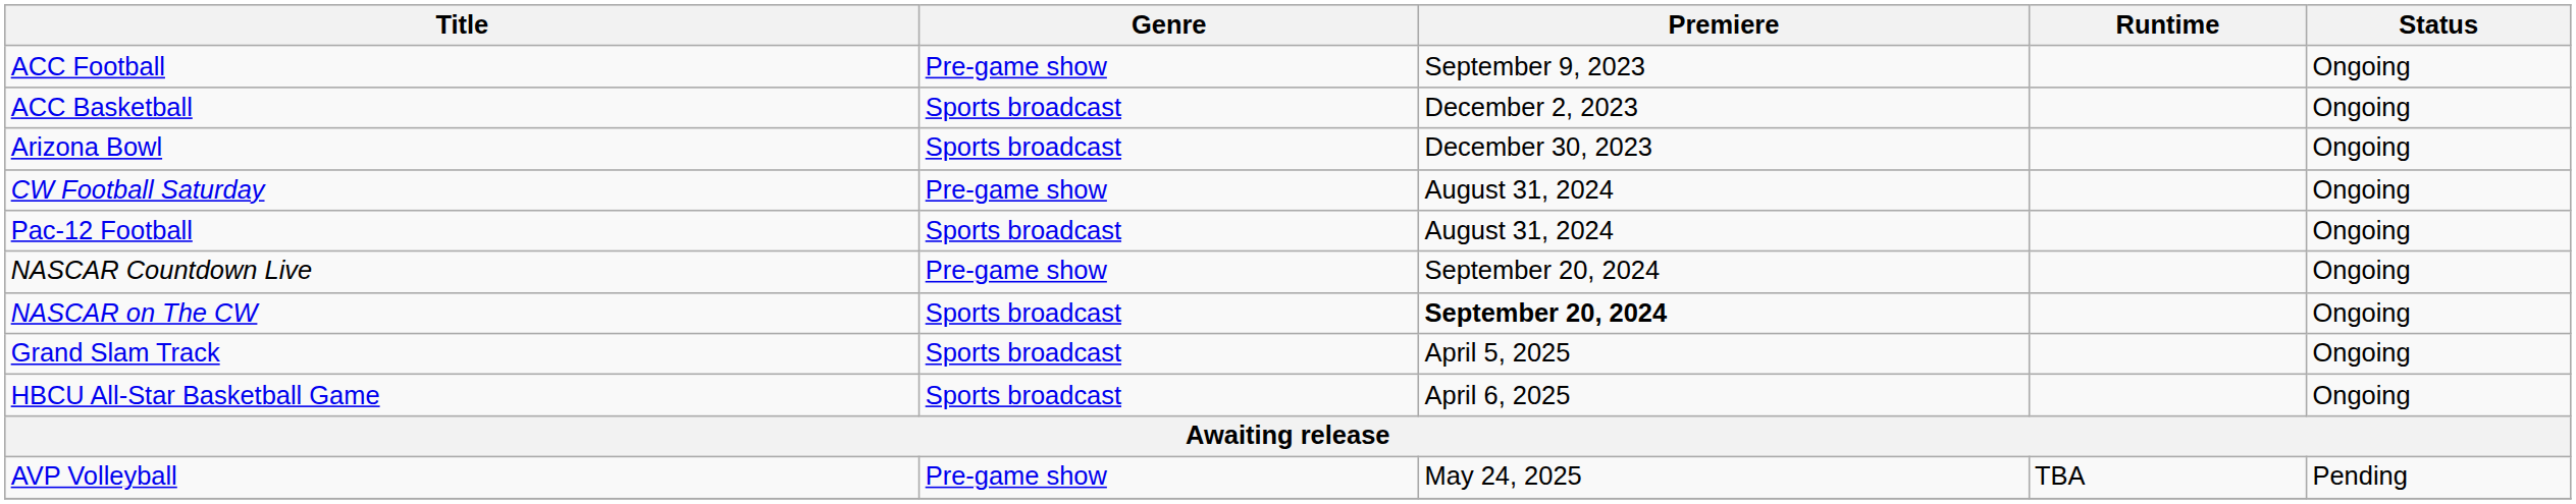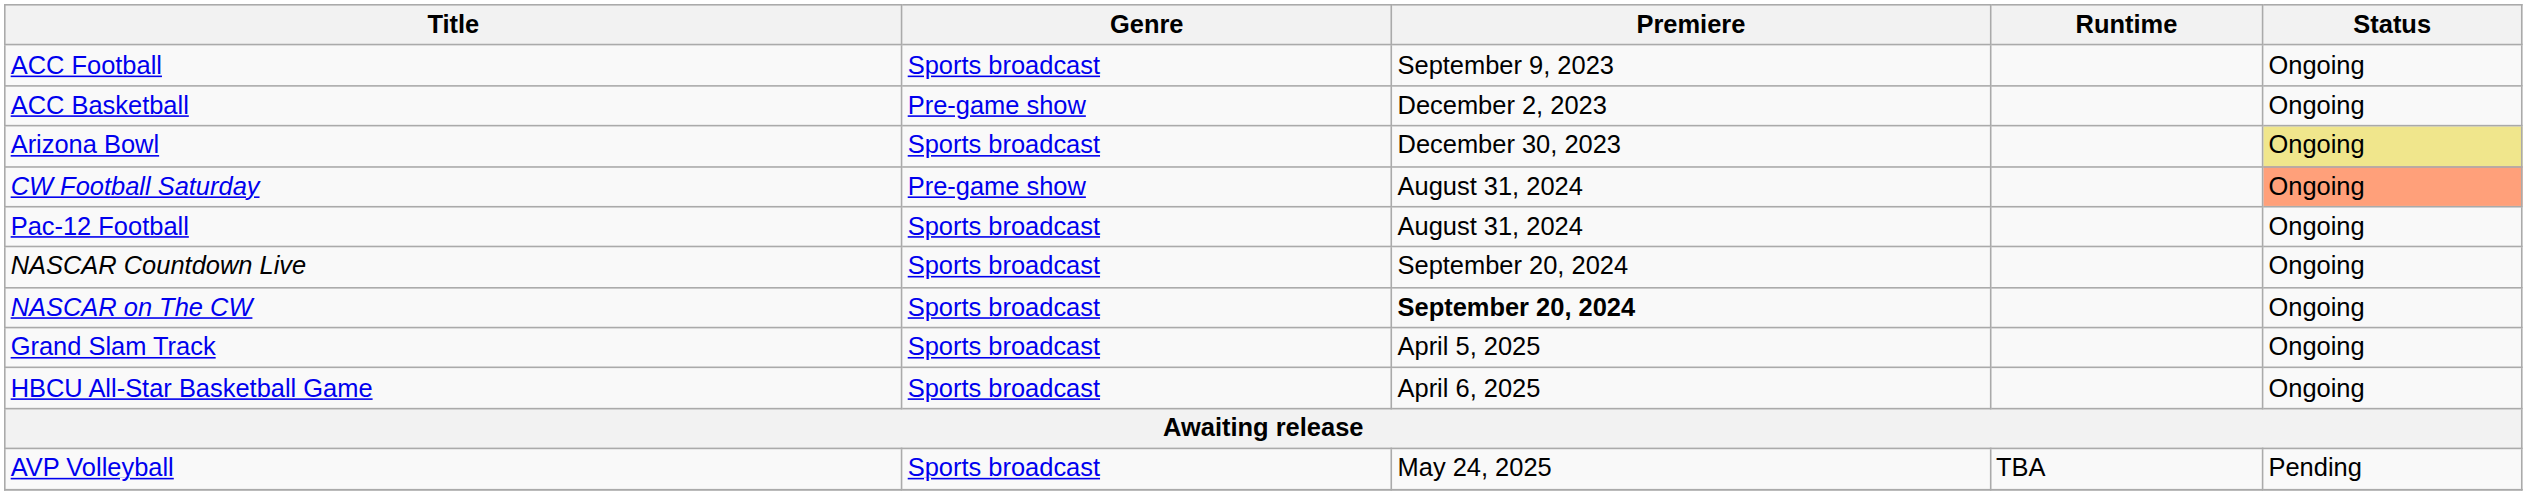ACC Football | Genre: Pre-game show -> Sports broadcast
ACC Basketball | Genre: Sports broadcast -> Pre-game show
Arizona Bowl | Status: no background -> khaki background
CW Football Saturday | Status: no background -> lightsalmon background
NASCAR Countdown Live | Genre: Pre-game show -> Sports broadcast
AVP Volleyball | Genre: Pre-game show -> Sports broadcast
